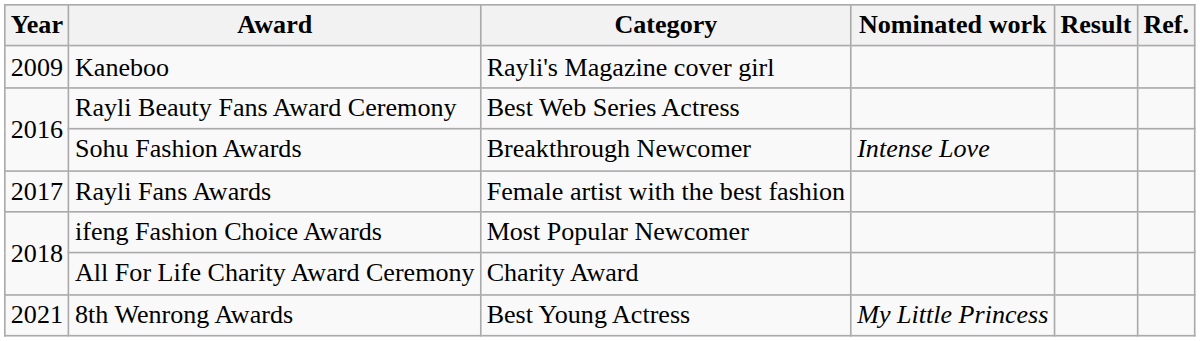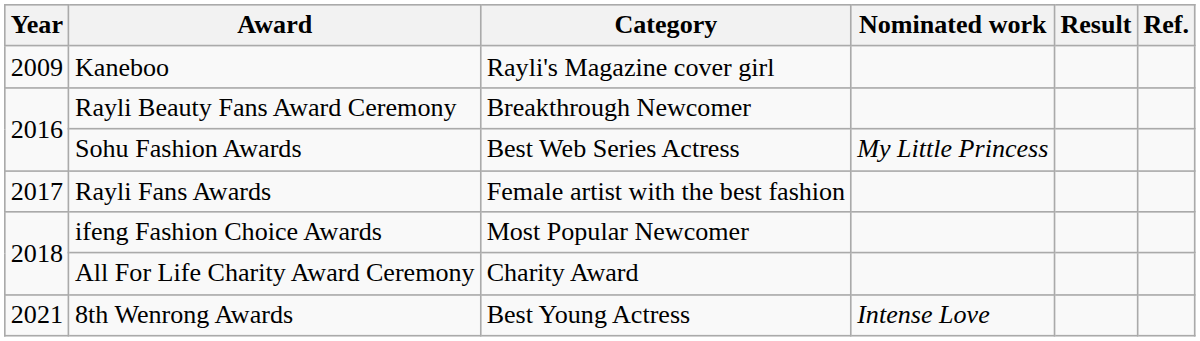Rayli Beauty Fans Award Ceremony | Category: Best Web Series Actress -> Breakthrough Newcomer
Sohu Fashion Awards | Category: Breakthrough Newcomer -> Best Web Series Actress
Sohu Fashion Awards | Nominated work: Intense Love -> My Little Princess
8th Wenrong Awards | Nominated work: My Little Princess -> Intense Love
